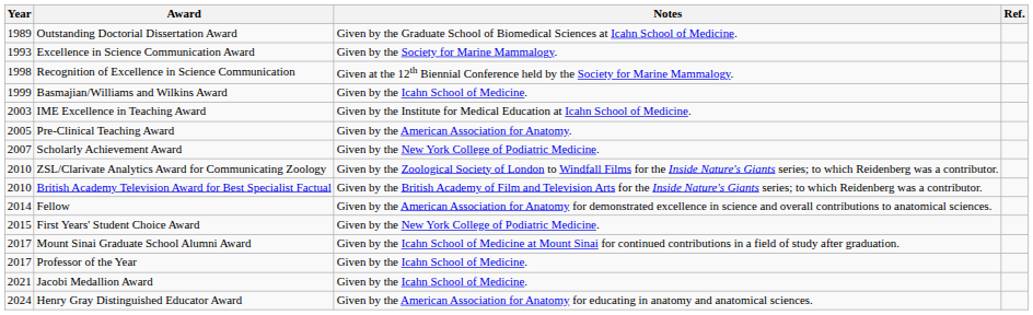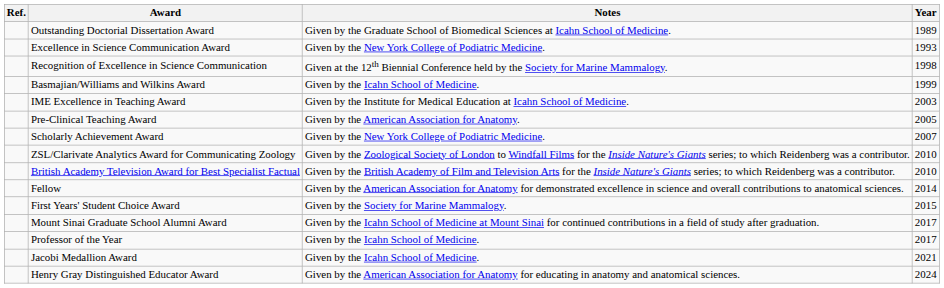columns swapped: Year <-> Ref.
Excellence in Science Communication Award | Notes: Given by the Society for Marine Mammalogy. -> Given by the New York College of Podiatric Medicine.
First Years' Student Choice Award | Notes: Given by the New York College of Podiatric Medicine. -> Given by the Society for Marine Mammalogy.
